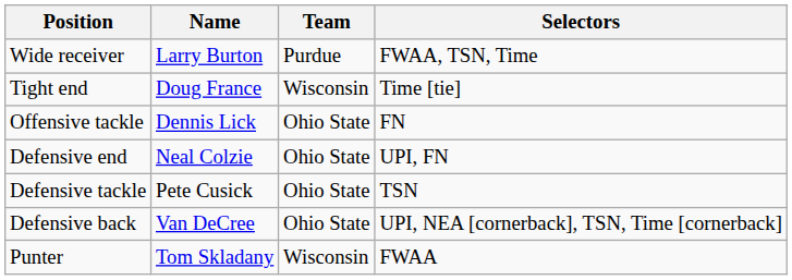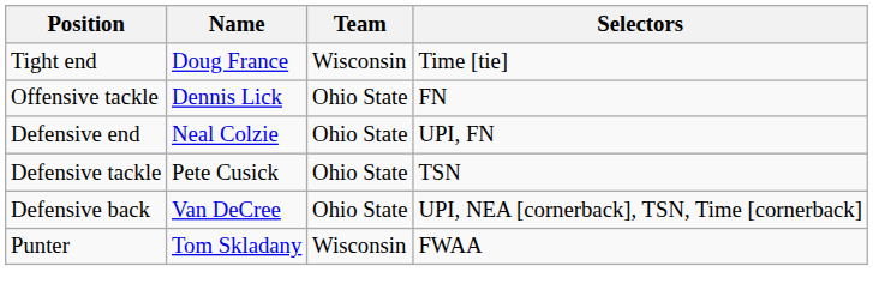- row: Wide receiver | Larry Burton | Purdue | FWAA, TSN, Time
